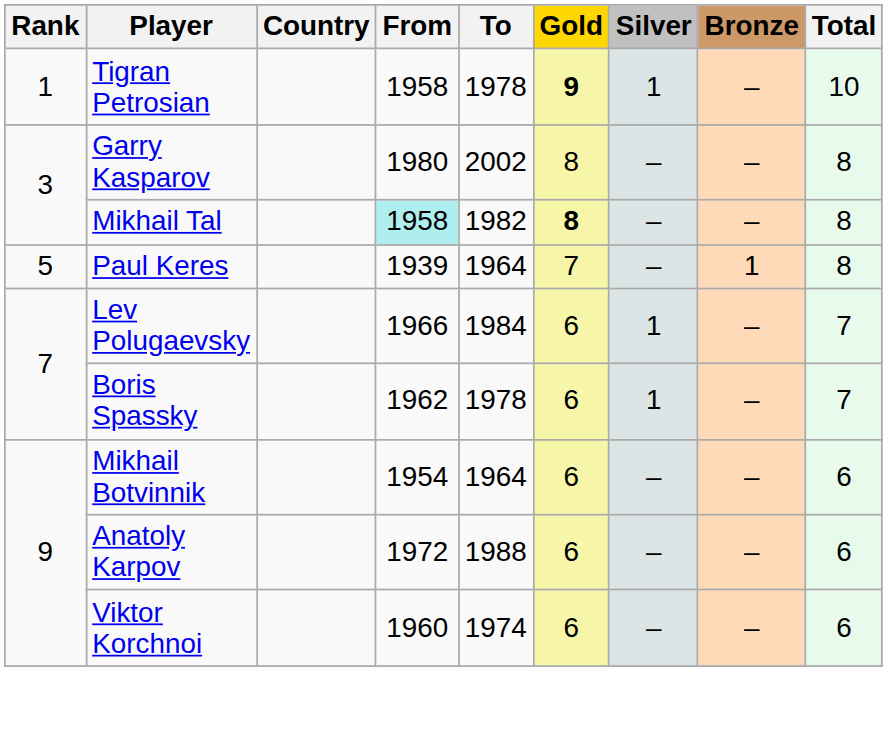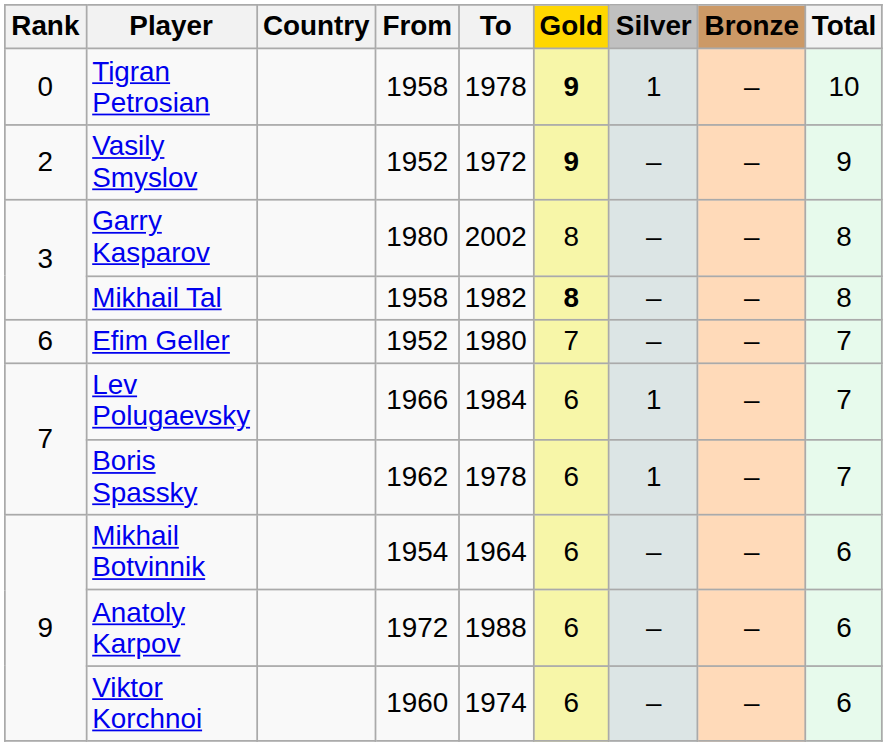Tigran Petrosian | Rank: 1 -> 0
+ row: 2 | Vasily Smyslov | 1952 | 1972 | 9 | – | – | 9
Mikhail Tal | From: paleturquoise background -> no background
- row: 5 | Paul Keres | 1939 | 1964 | 7 | – | 1 | 8
+ row: 6 | Efim Geller | 1952 | 1980 | 7 | – | – | 7
